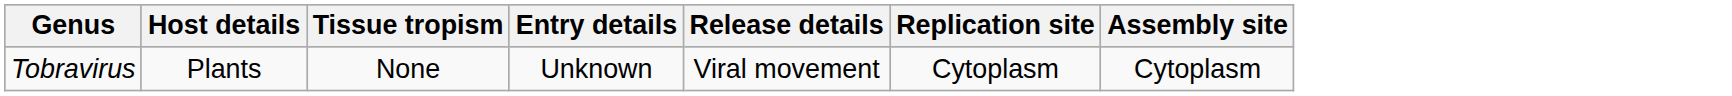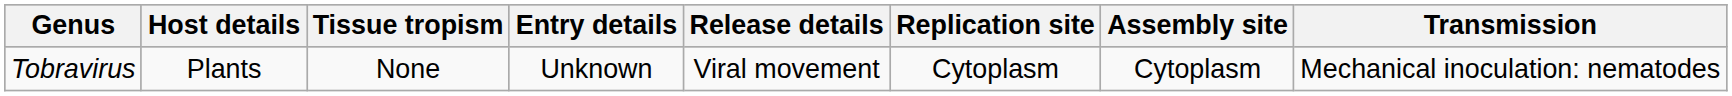+ column: Transmission | Mechanical inoculation: nematodes
